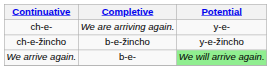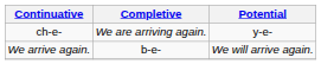- row: ch-e-žincho | b-e-žincho | y-e-žincho
We arrive again. | Potential: lightgreen background -> no background
